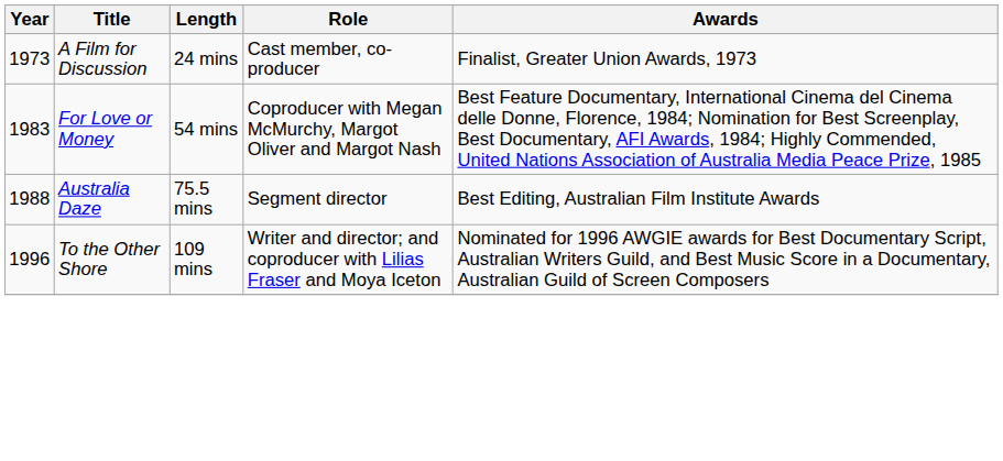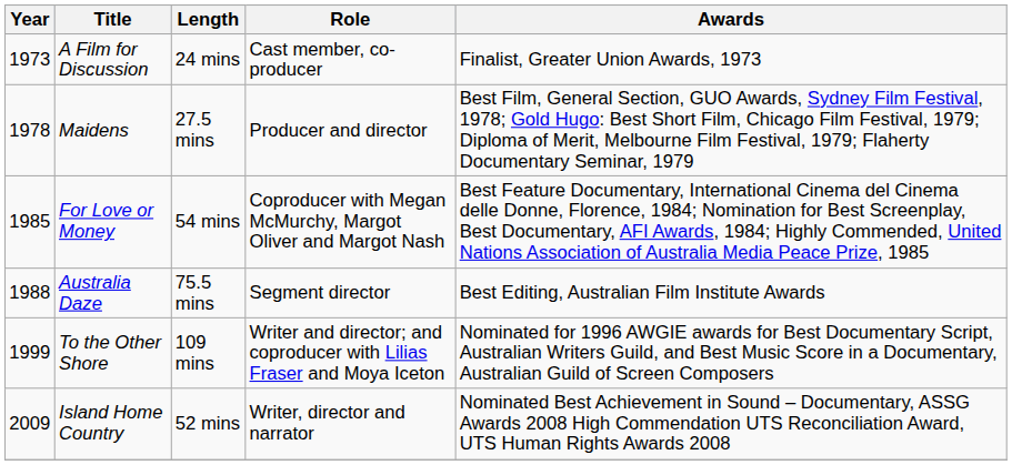+ row: 1978 | Maidens | 27.5 mins | Producer and director | Best Film, General Section, GUO Awards, Sydney Film Festival, 1978; Gold Hugo: Best Short Film, Chicago Film Festival, 1979; Diploma of Merit, Melbourne Film Festival, 1979; Flaherty Documentary Seminar, 1979
For Love or Money | Year: 1983 -> 1985
To the Other Shore | Year: 1996 -> 1999
+ row: 2009 | Island Home Country | 52 mins | Writer, director and narrator | Nominated Best Achievement in Sound – Documentary, ASSG Awards 2008 High Commendation UTS Reconciliation Award, UTS Human Rights Awards 2008
